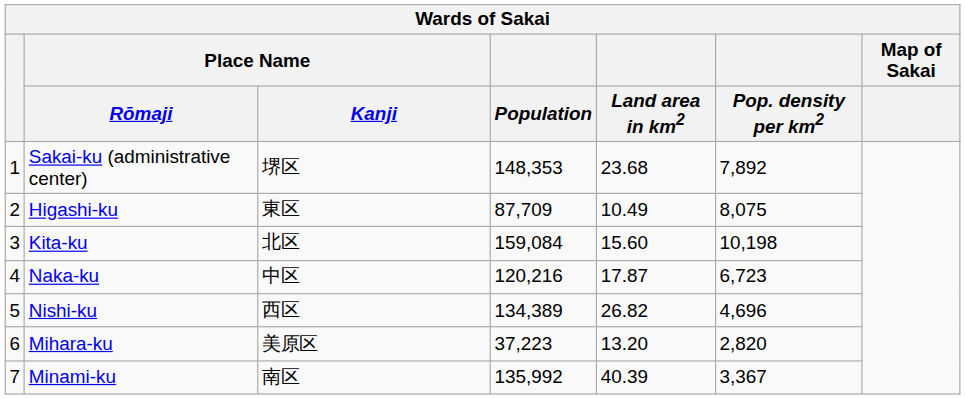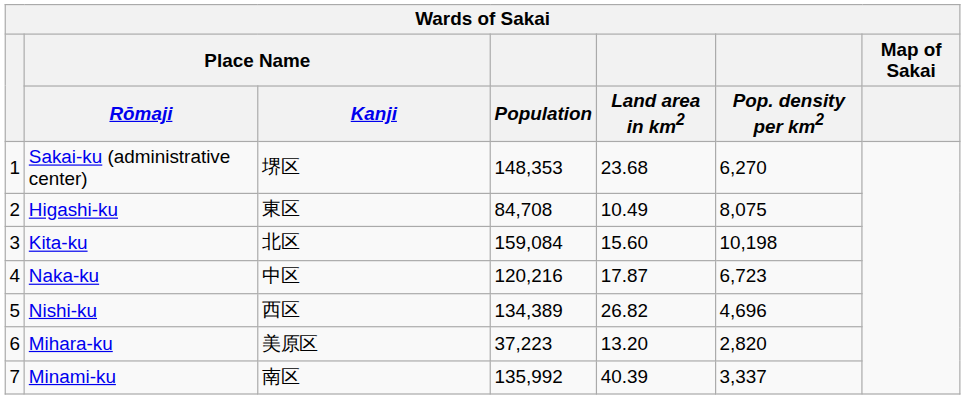Sakai-ku (administrative center) | Pop. density per km2: 7,892 -> 6,270
Higashi-ku | Population: 87,709 -> 84,708
Minami-ku | Pop. density per km2: 3,367 -> 3,337
